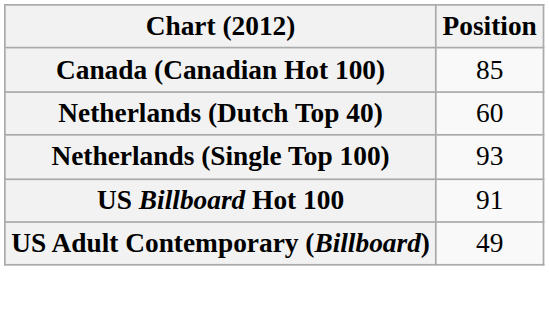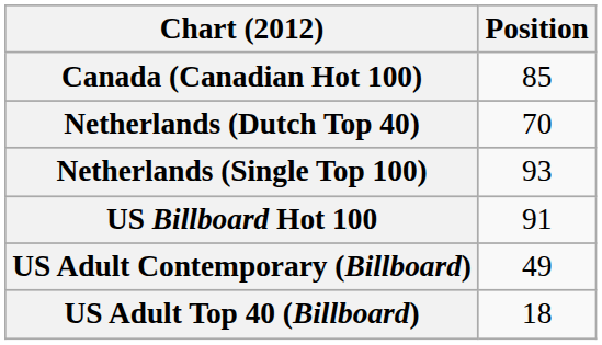Netherlands (Dutch Top 40) | Position: 60 -> 70
+ row: US Adult Top 40 (Billboard) | 18
